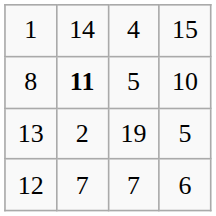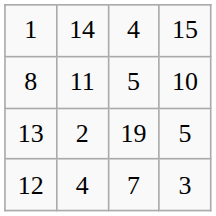8 | column 2: bold -> normal
12 | column 2: 7 -> 4
12 | column 4: 6 -> 3
